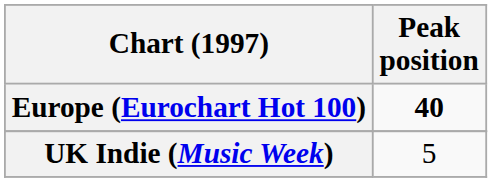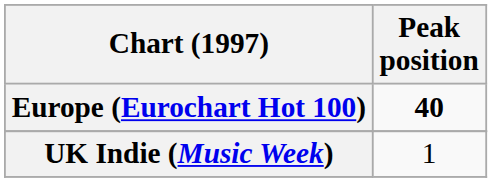UK Indie (Music Week) | Peak position: 5 -> 1
